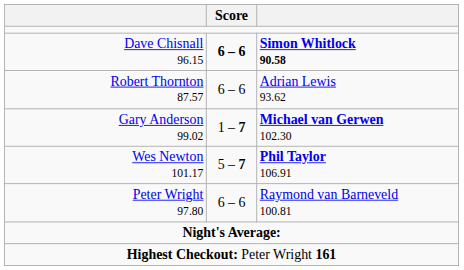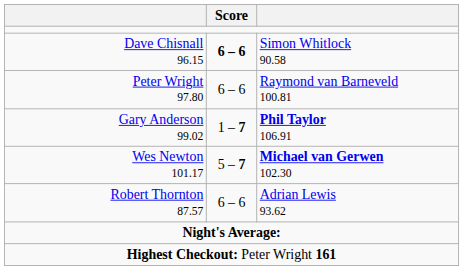Dave Chisnall 96.15 | column 3: bold -> normal
rows swapped: Robert Thornton 87.57 <-> Peter Wright 97.80
Gary Anderson 99.02 | column 3: Michael van Gerwen 102.30 -> Phil Taylor 106.91
Wes Newton 101.17 | column 3: Phil Taylor 106.91 -> Michael van Gerwen 102.30
